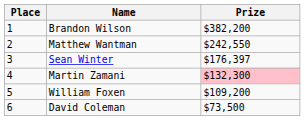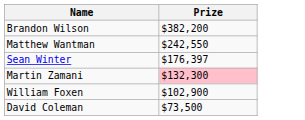- column: Place | 1 | 2 | 3 | 4 | 5 | 6
William Foxen | Prize: $109,200 -> $102,900
